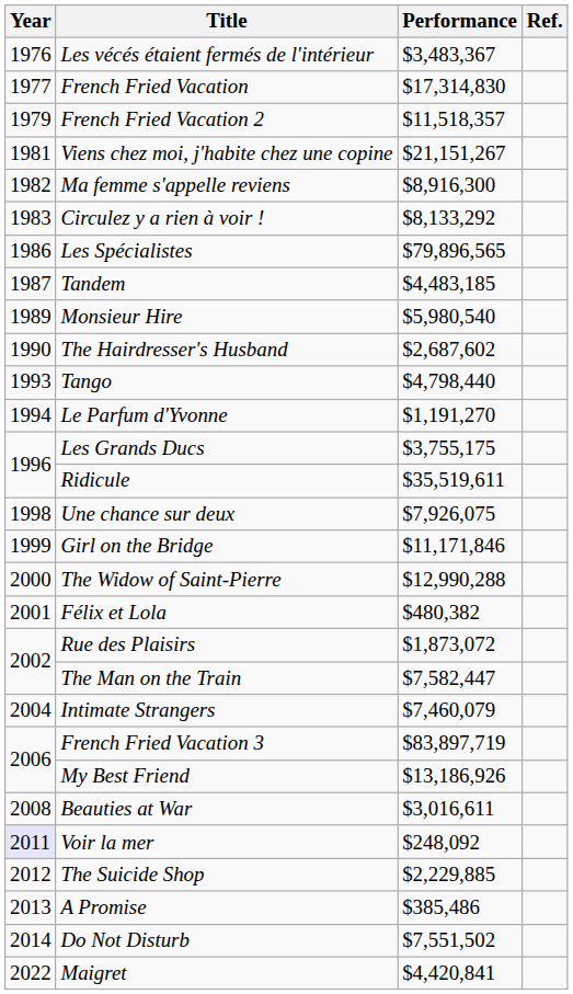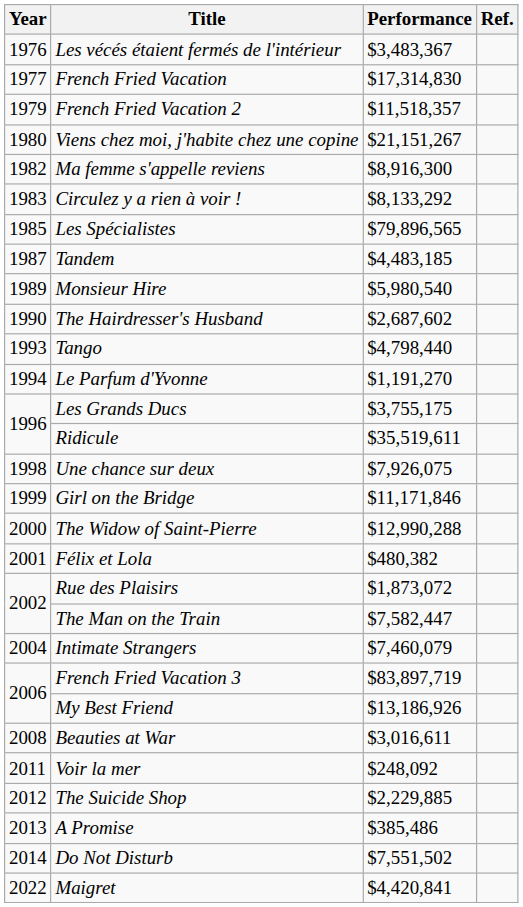Viens chez moi, j'habite chez une copine | Year: 1981 -> 1980
Les Spécialistes | Year: 1986 -> 1985
Voir la mer | Year: lavender background -> no background
